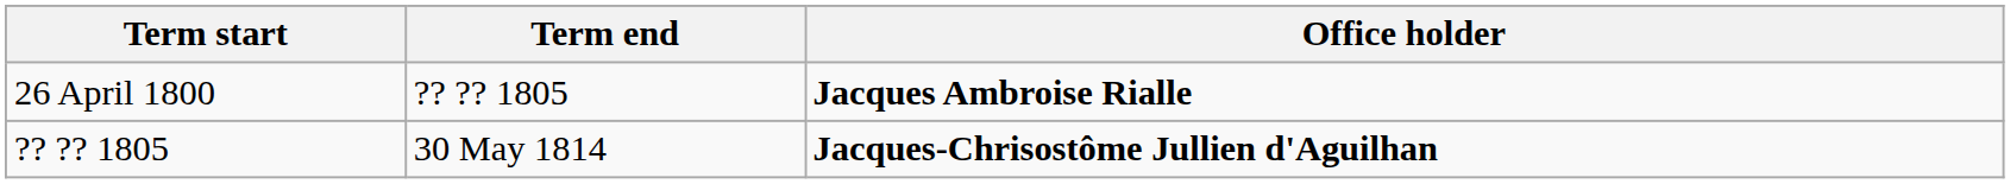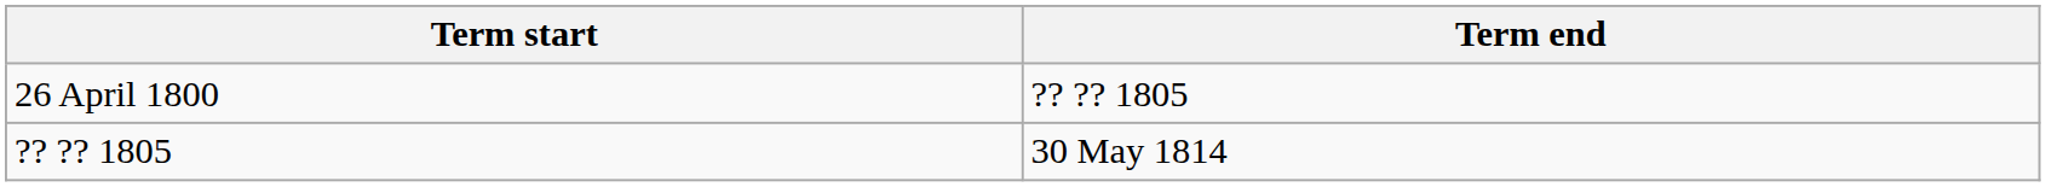- column: Office holder | Jacques Ambroise Rialle | Jacques-Chrisostôme Jullien d'Aguilhan
